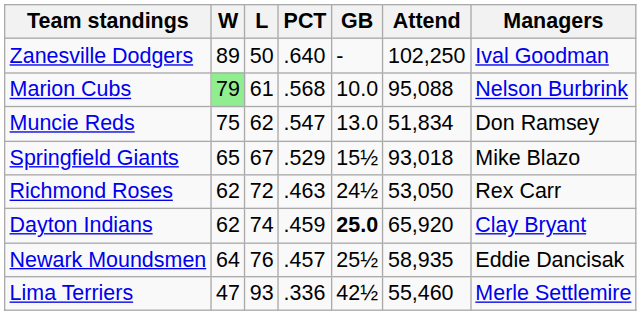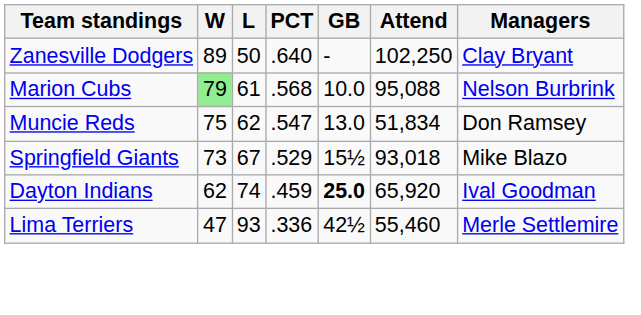Zanesville Dodgers | Managers: Ival Goodman -> Clay Bryant
Springfield Giants | W: 65 -> 73
- row: Richmond Roses | 62 | 72 | .463 | 24½ | 53,050 | Rex Carr
Dayton Indians | Managers: Clay Bryant -> Ival Goodman
- row: Newark Moundsmen | 64 | 76 | .457 | 25½ | 58,935 | Eddie Dancisak
